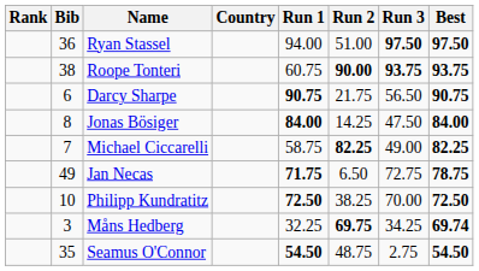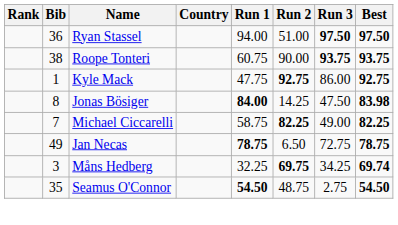Roope Tonteri | Run 2: bold -> normal
+ row: 1 | Kyle Mack | 47.75 | 92.75 | 86.00 | 92.75
- row: 6 | Darcy Sharpe | 90.75 | 21.75 | 56.50 | 90.75
Jonas Bösiger | Best: 84.00 -> 83.98
Jan Necas | Run 1: 71.75 -> 78.75
- row: 10 | Philipp Kundratitz | 72.50 | 38.25 | 70.00 | 72.50
